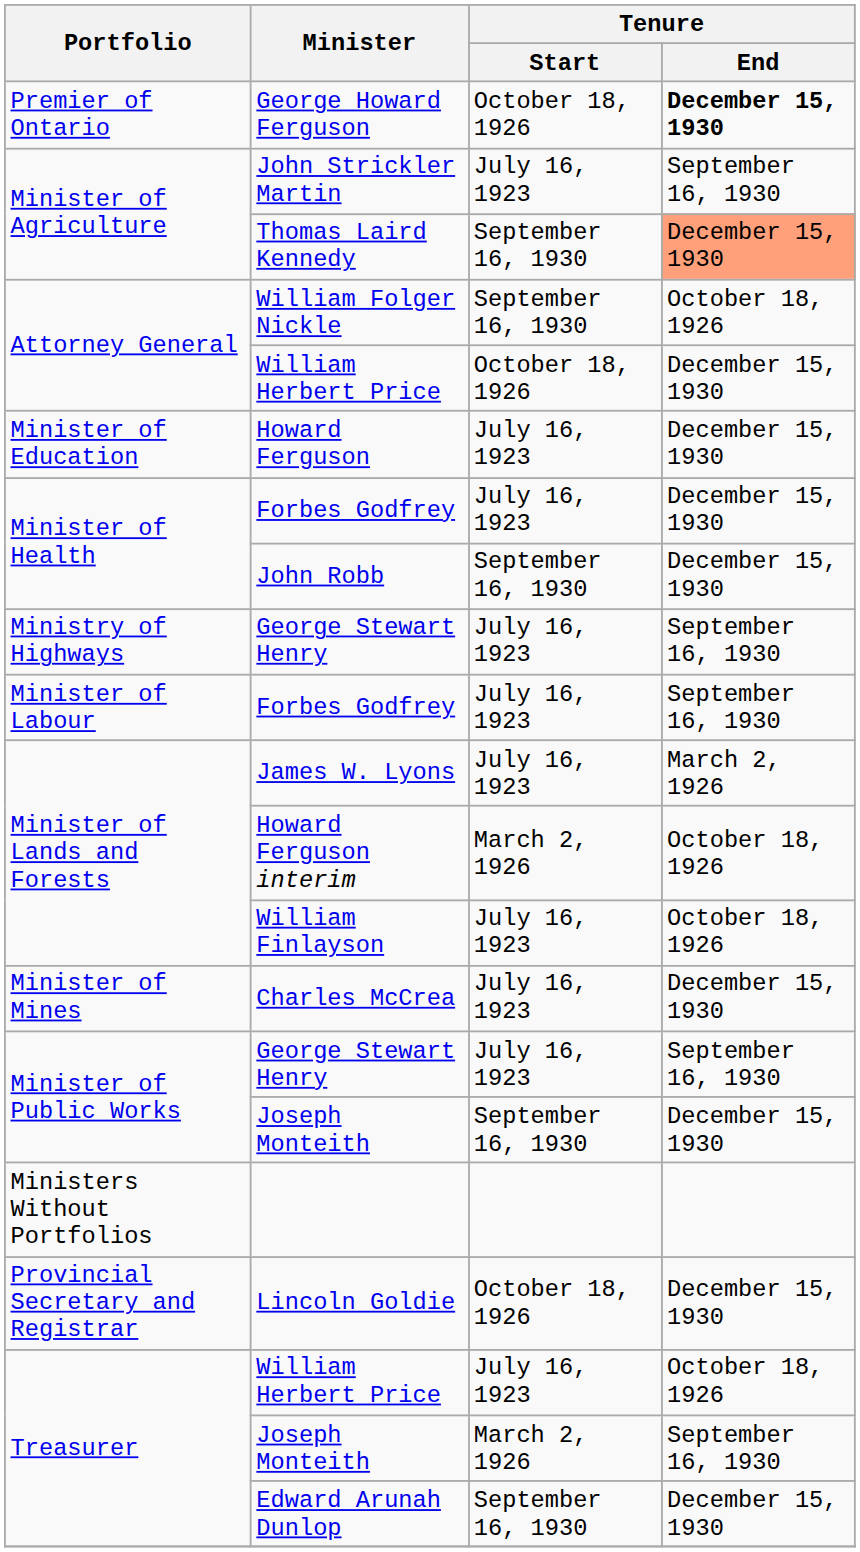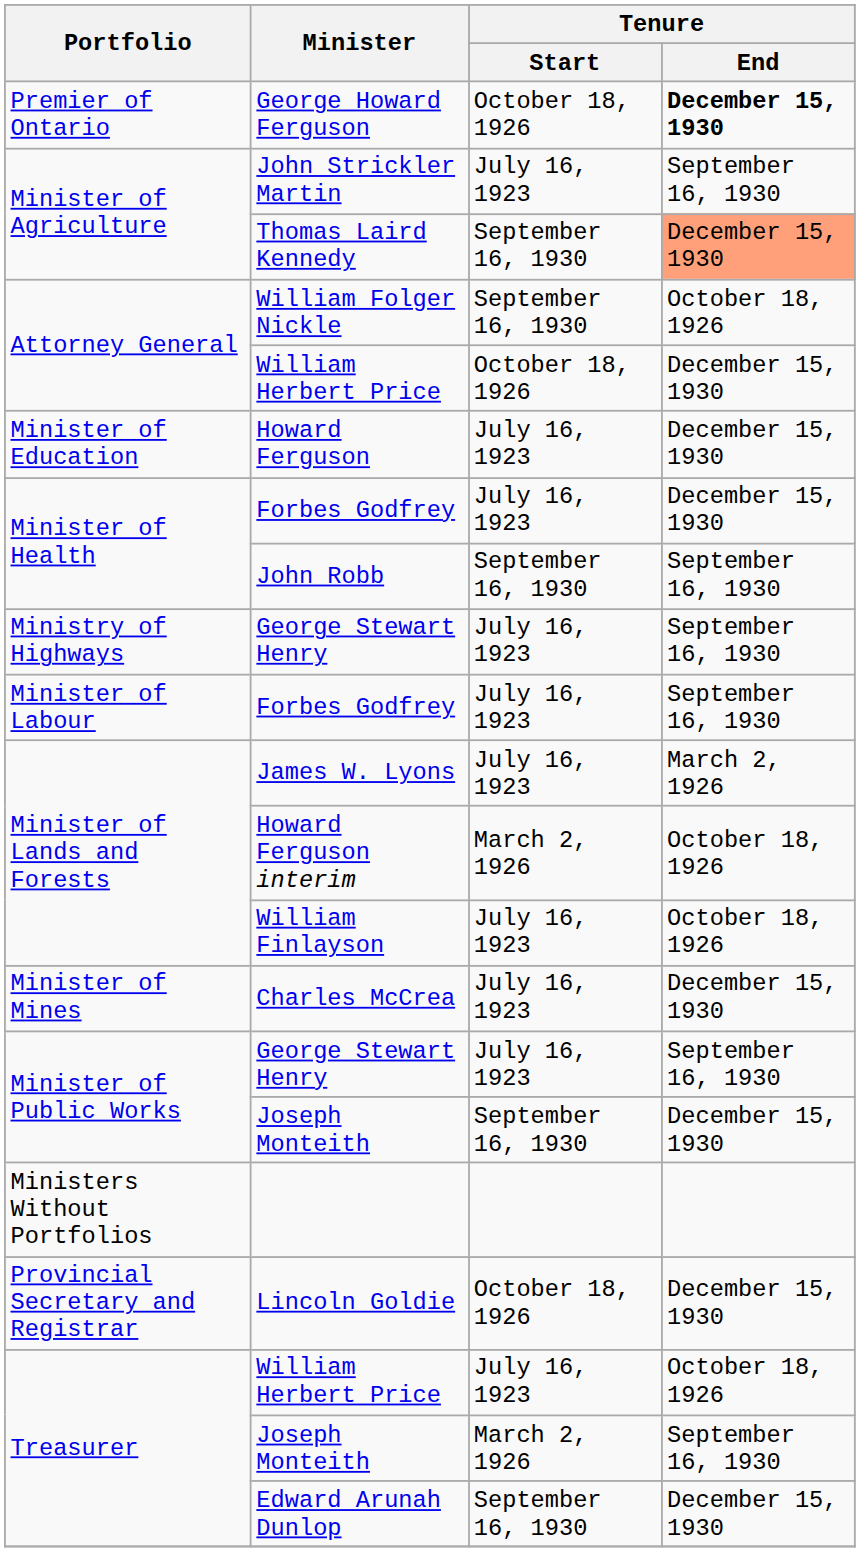John Robb | Tenure / End: December 15, 1930 -> September 16, 1930
